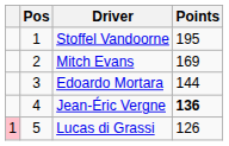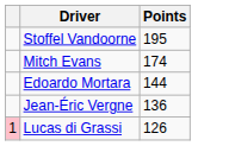- column: Pos | 1 | 2 | 3 | 4 | 5
Mitch Evans | Points: 169 -> 174
Jean-Éric Vergne | Points: bold -> normal
